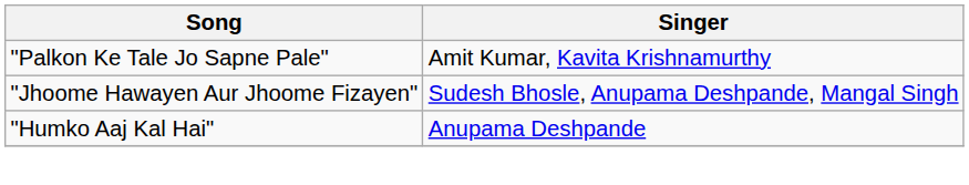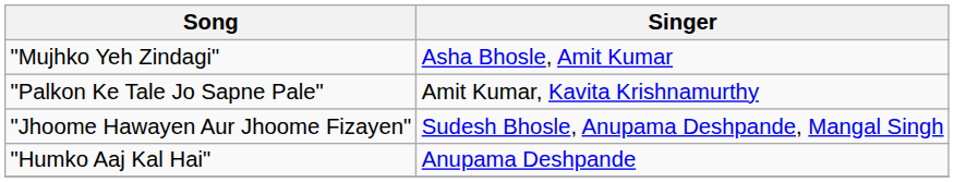+ row: "Mujhko Yeh Zindagi" | Asha Bhosle, Amit Kumar
